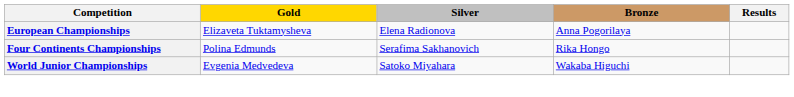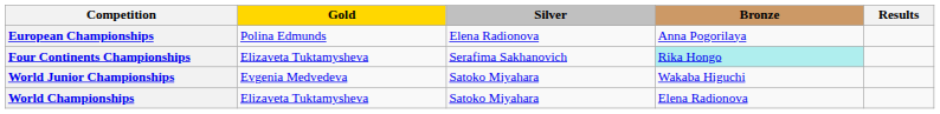European Championships | Gold: Elizaveta Tuktamysheva -> Polina Edmunds
Four Continents Championships | Gold: Polina Edmunds -> Elizaveta Tuktamysheva
Four Continents Championships | Bronze: no background -> paleturquoise background
+ row: World Championships | Elizaveta Tuktamysheva | Satoko Miyahara | Elena Radionova
